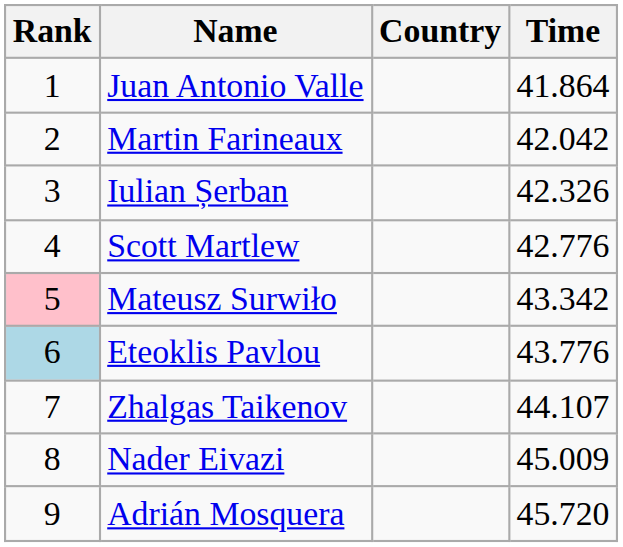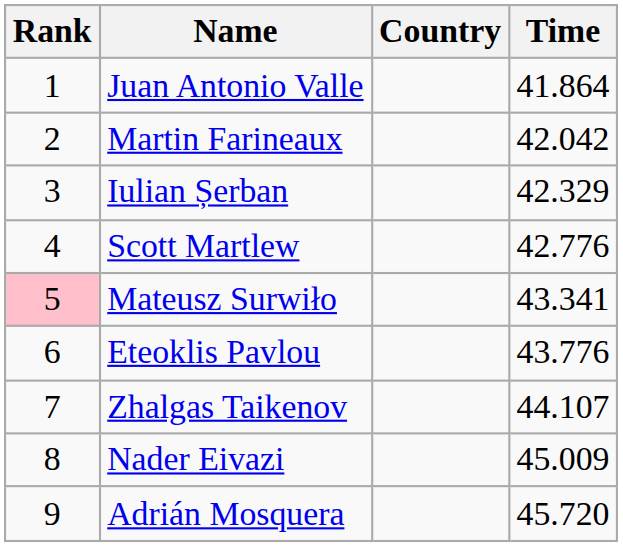Iulian Șerban | Time: 42.326 -> 42.329
Mateusz Surwiło | Time: 43.342 -> 43.341
Eteoklis Pavlou | Rank: lightblue background -> no background
